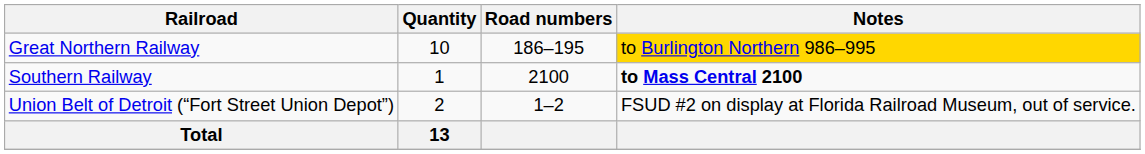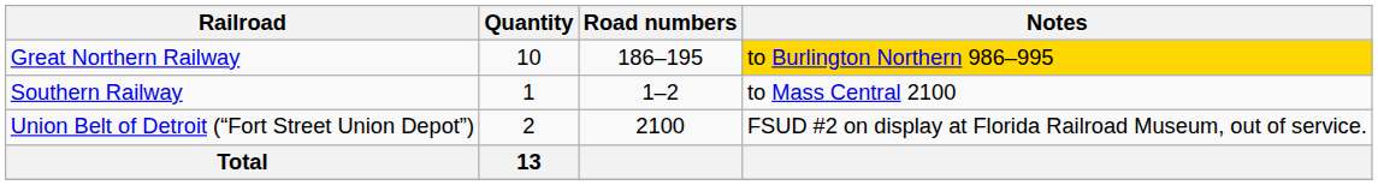Southern Railway | Road numbers: 2100 -> 1–2
Southern Railway | Notes: bold -> normal
Union Belt of Detroit (“Fort Street Union Depot”) | Road numbers: 1–2 -> 2100
